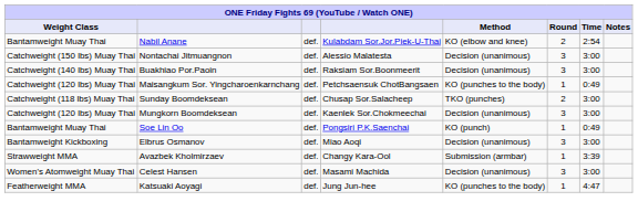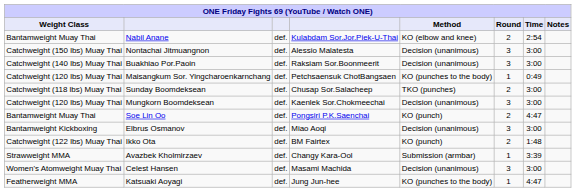Soe Lin Oo | Round: 1 -> 2
Soe Lin Oo | Time: 0:49 -> 4:47
+ row: Catchweight (122 lbs) Muay Thai | Ikko Ota | def. | BM Fairtex | KO (punch) | 2 | 1:48
